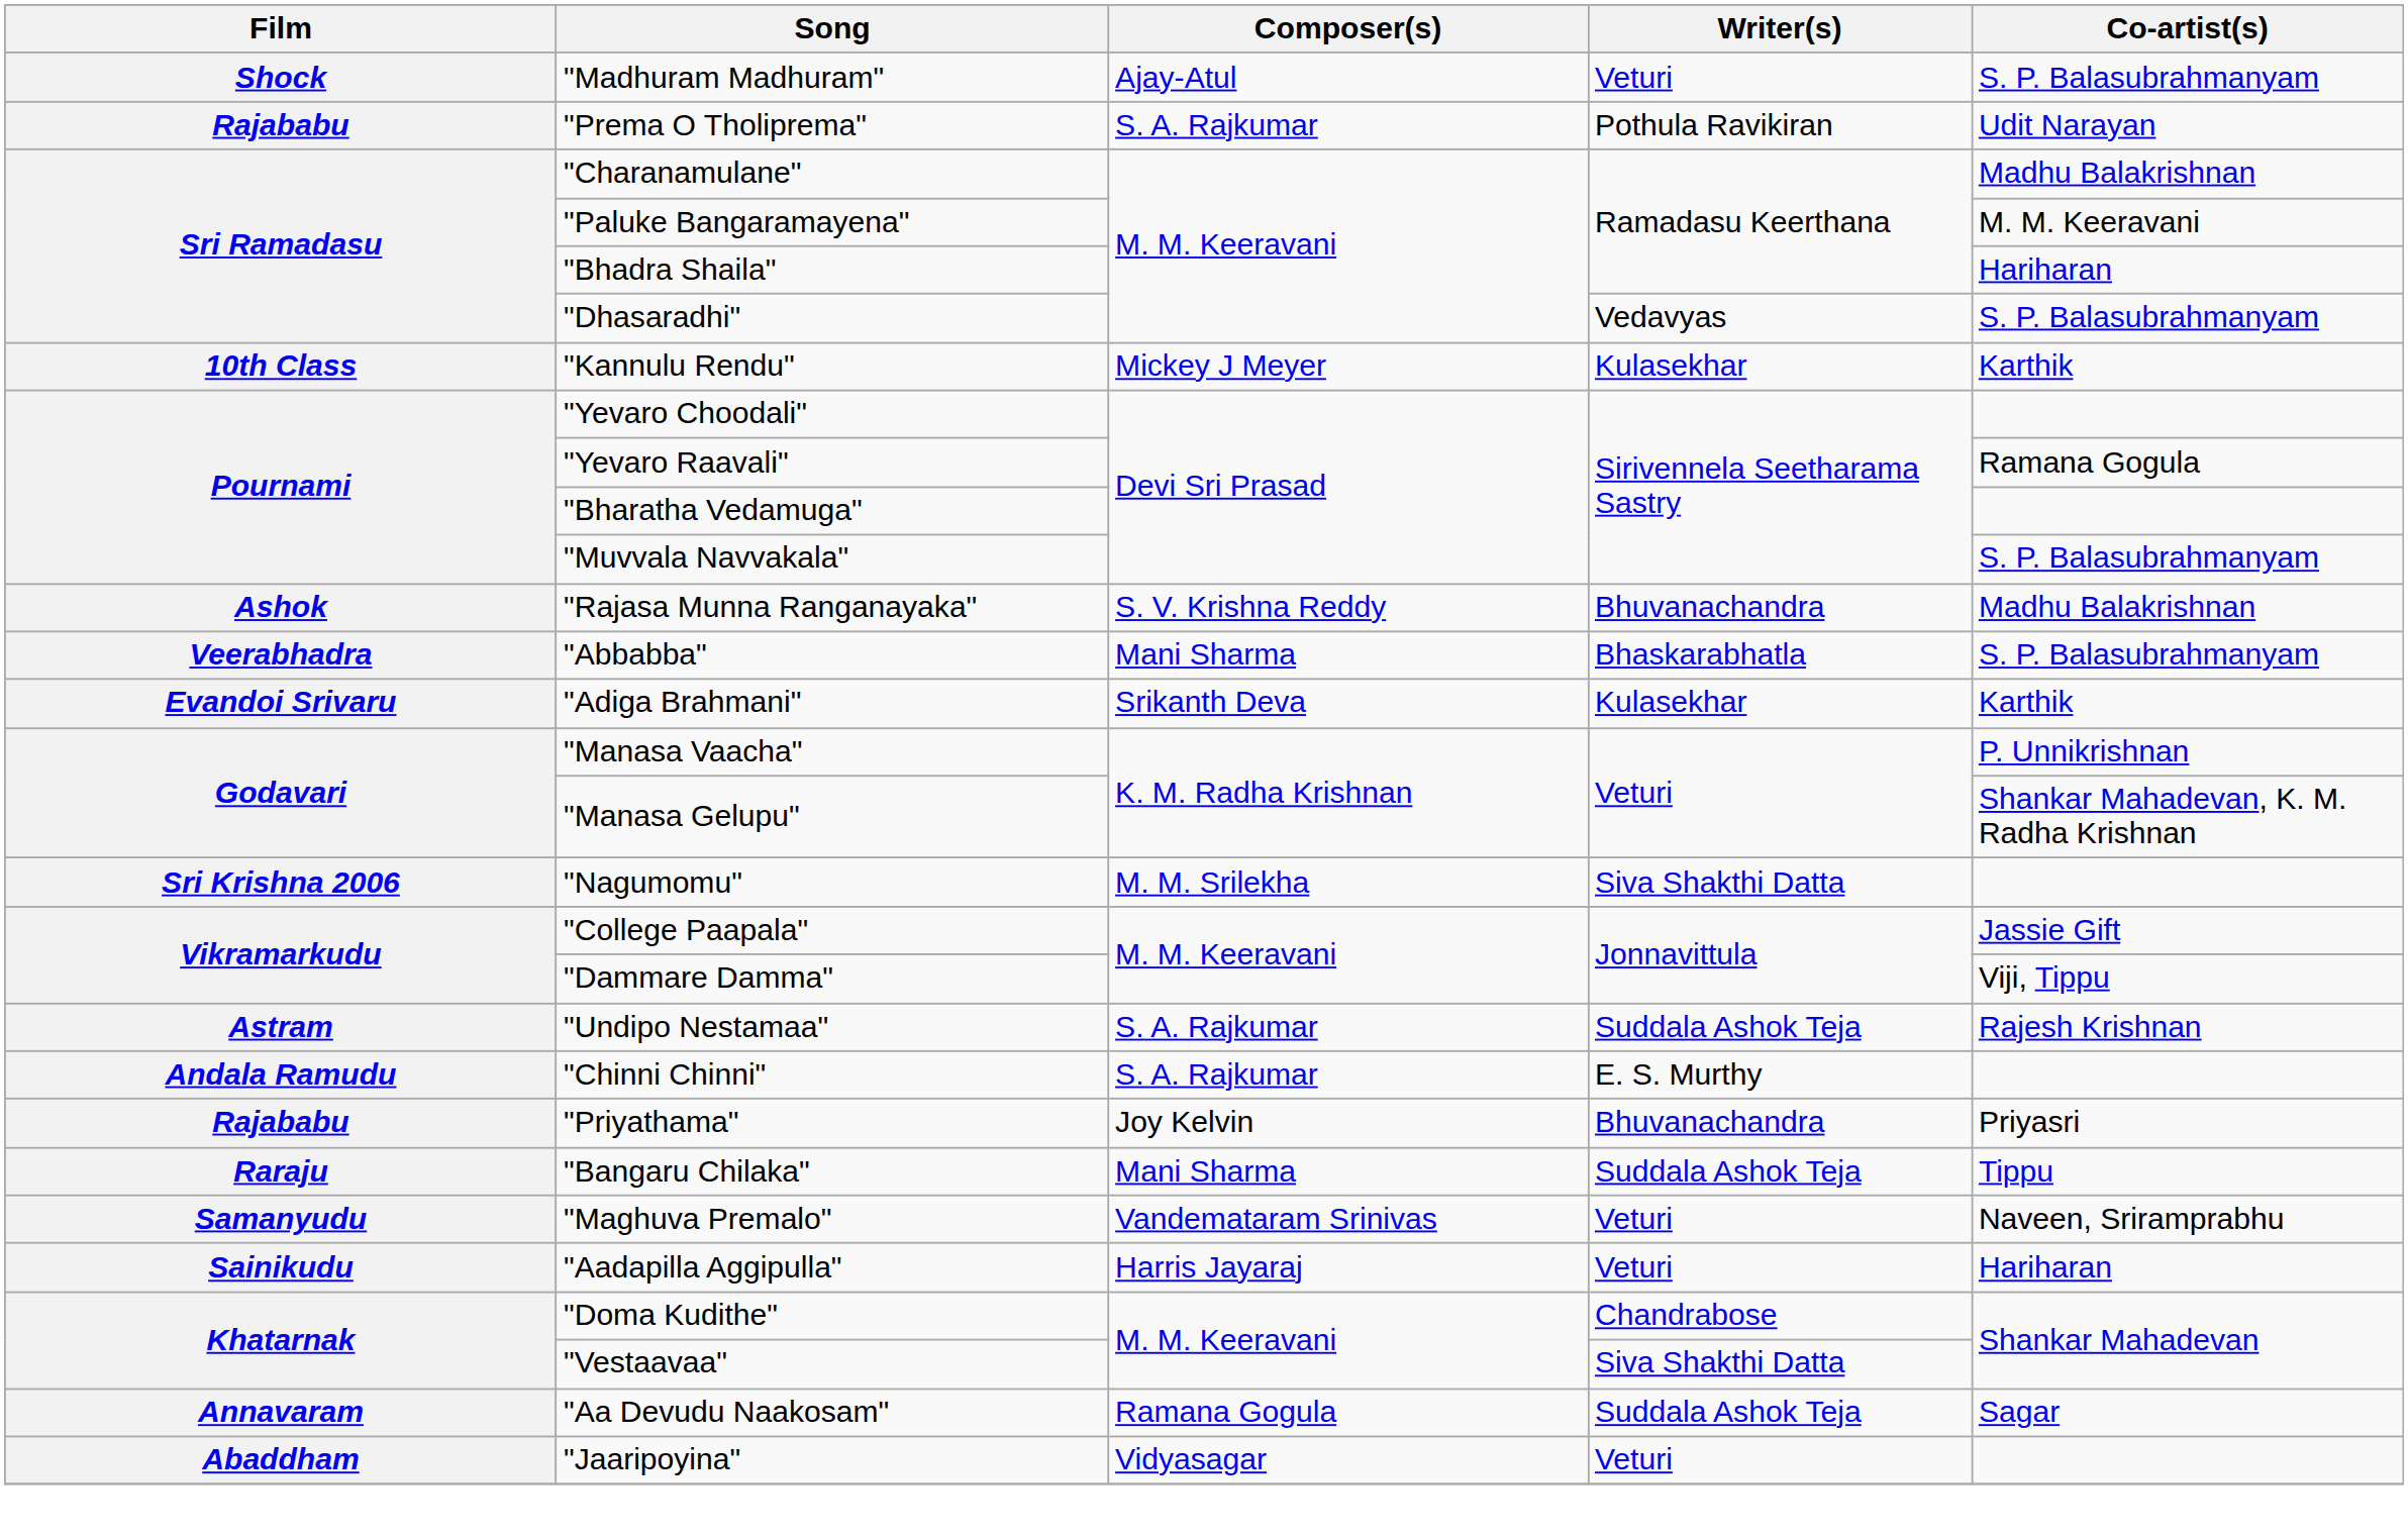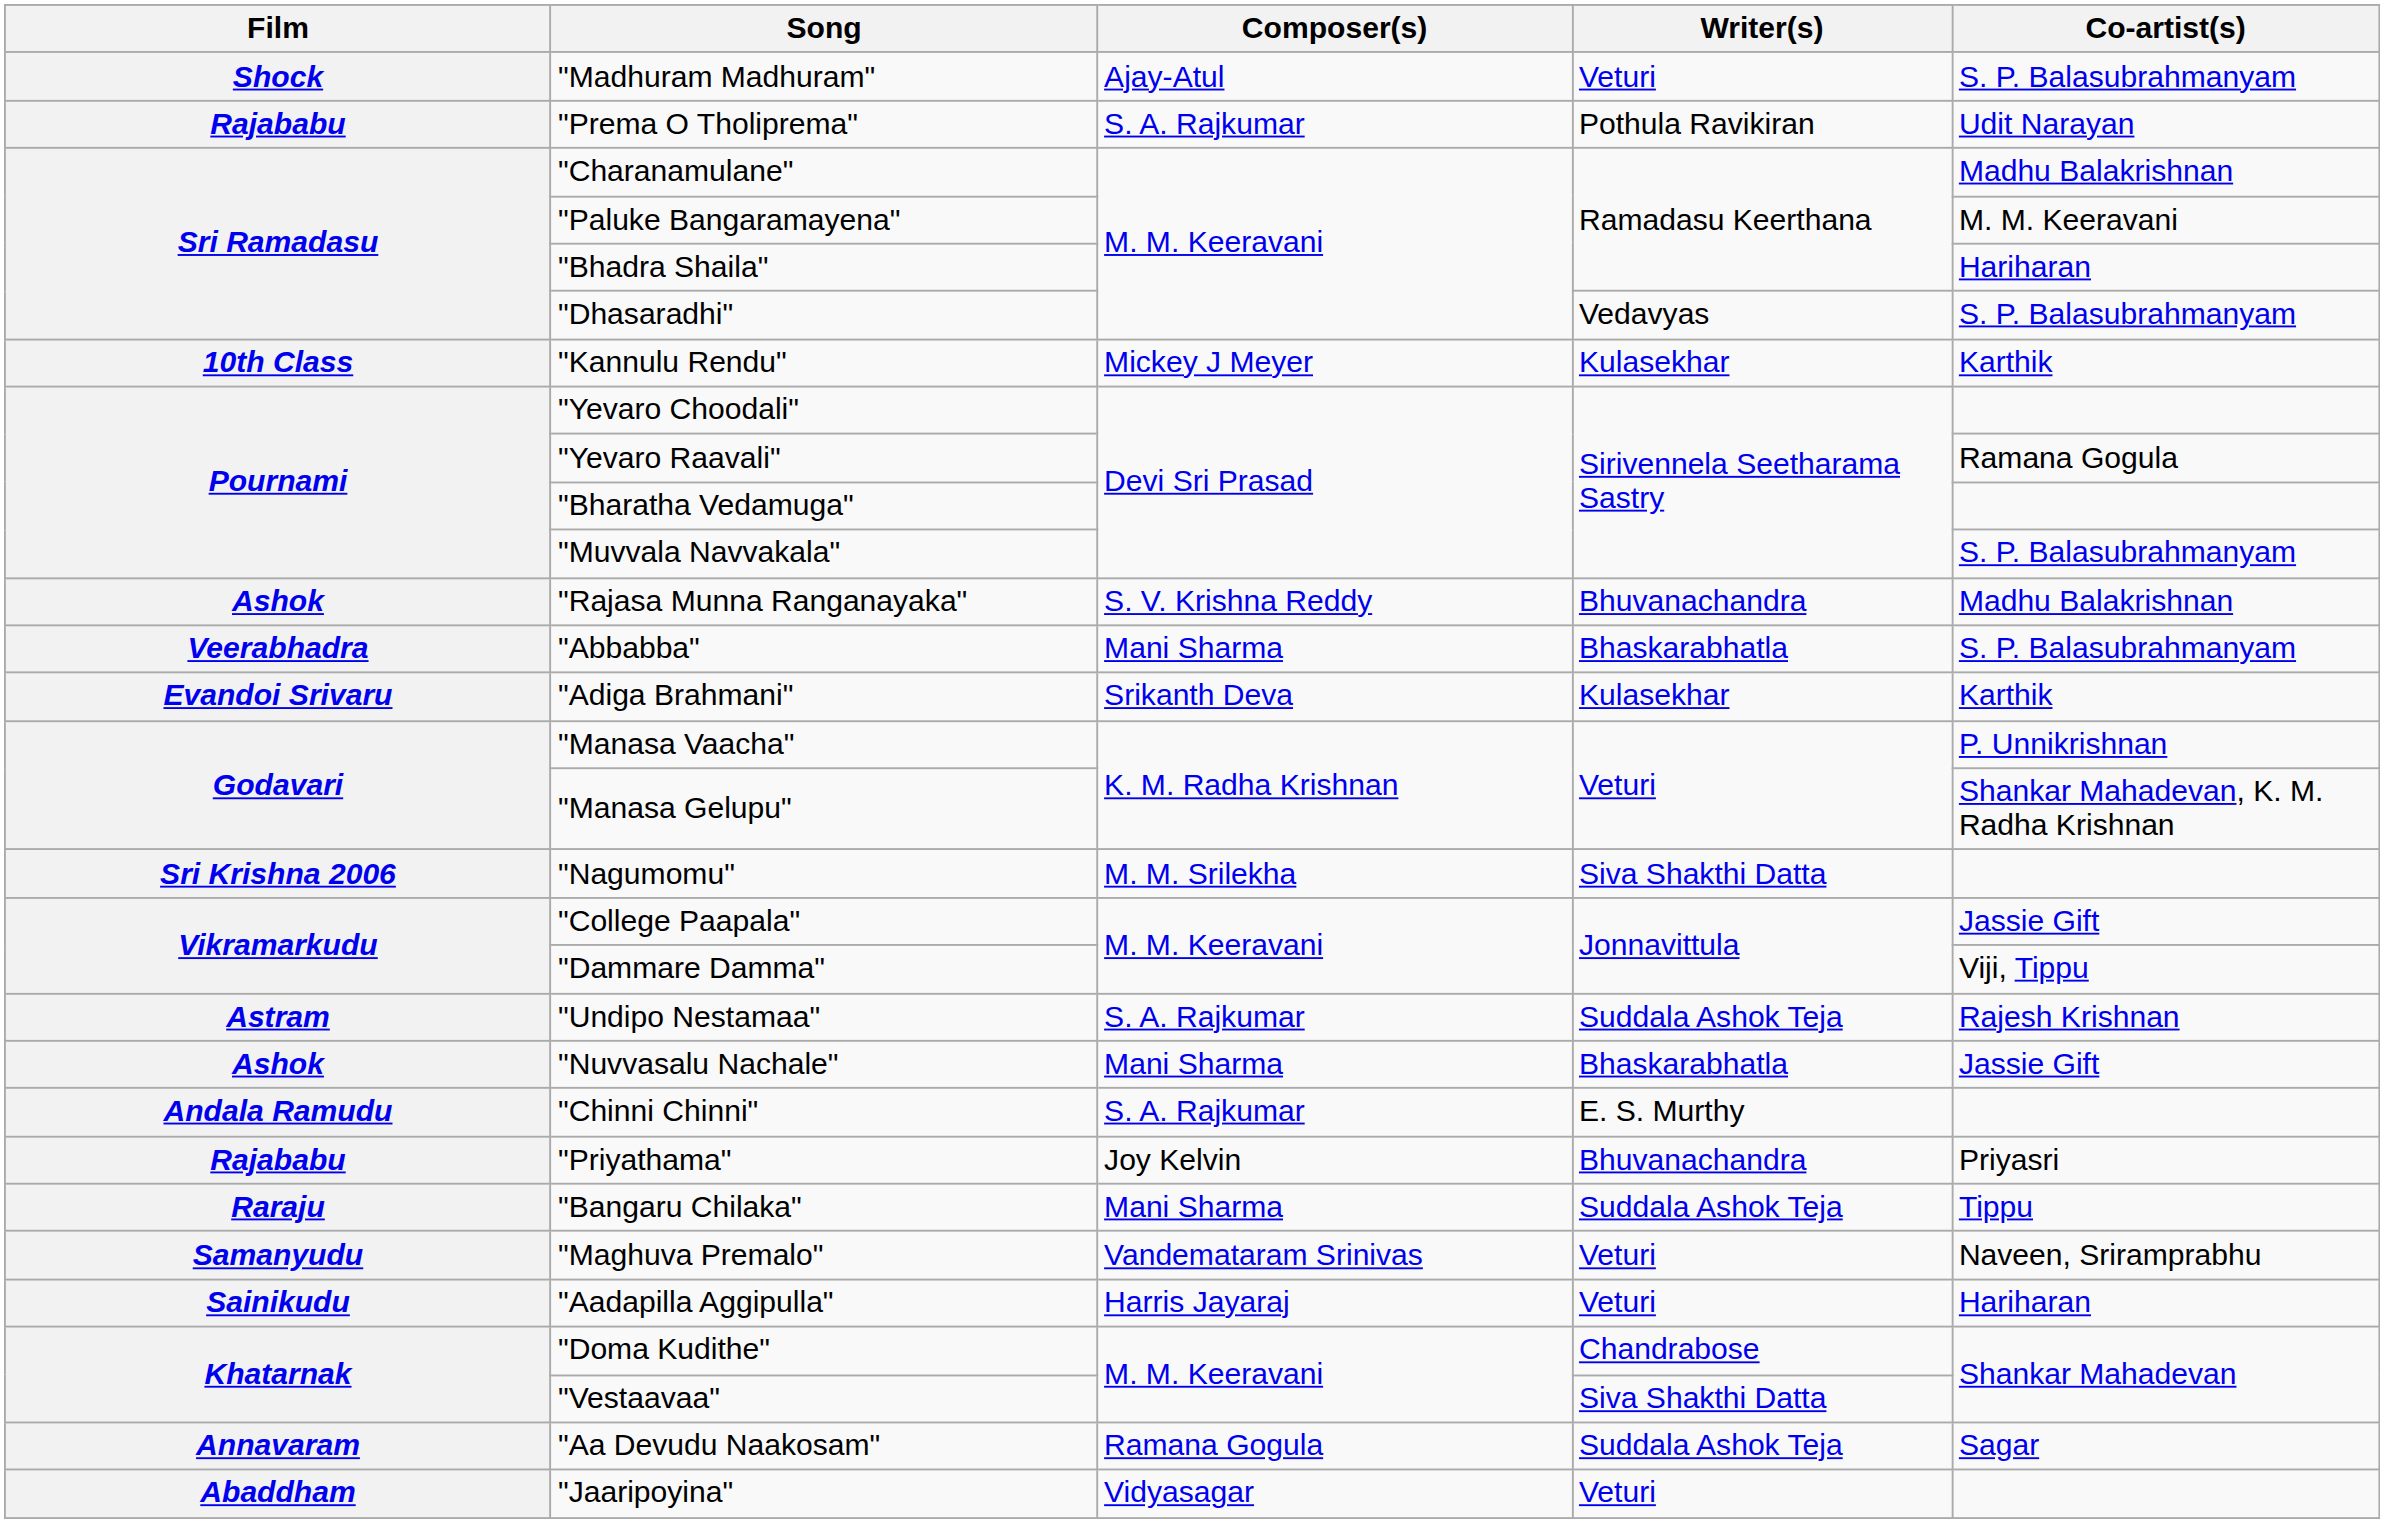+ row: Ashok | "Nuvvasalu Nachale" | Mani Sharma | Bhaskarabhatla | Jassie Gift
